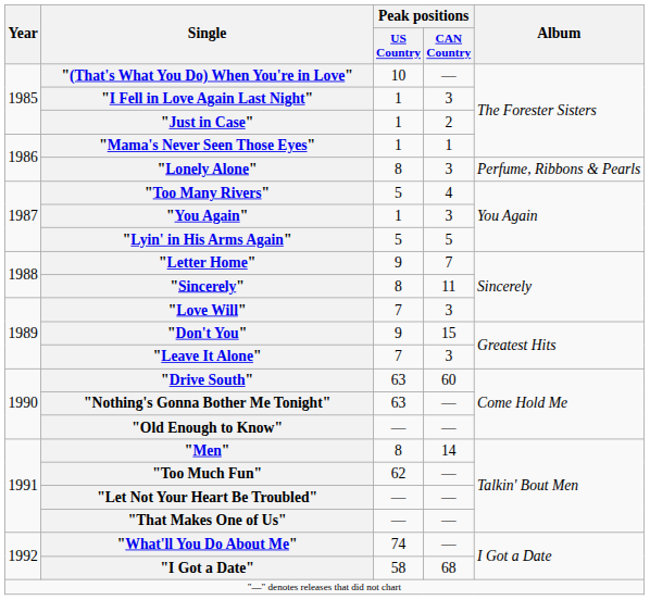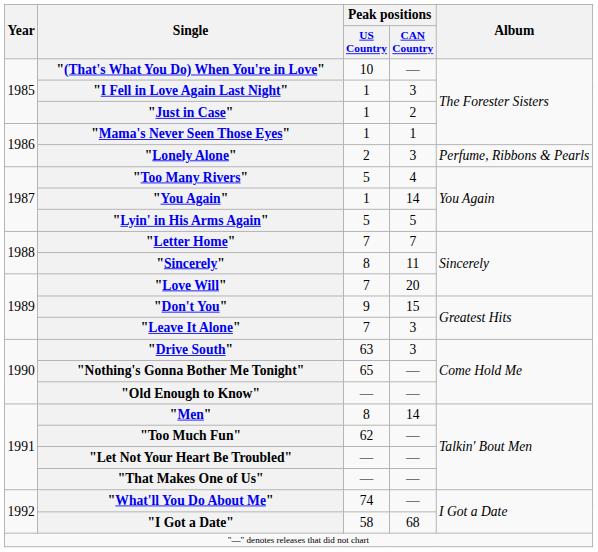"Lonely Alone" | Peak positions / US Country: 8 -> 2
"You Again" | Peak positions / CAN Country: 3 -> 14
"Letter Home" | Peak positions / US Country: 9 -> 7
"Love Will" | Peak positions / CAN Country: 3 -> 20
"Drive South" | Peak positions / CAN Country: 60 -> 3
"Nothing's Gonna Bother Me Tonight" | Peak positions / US Country: 63 -> 65
